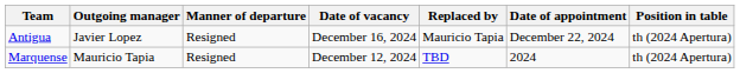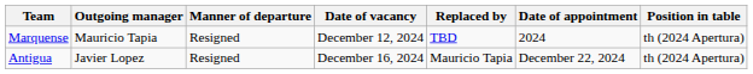rows swapped: Marquense <-> Antigua
